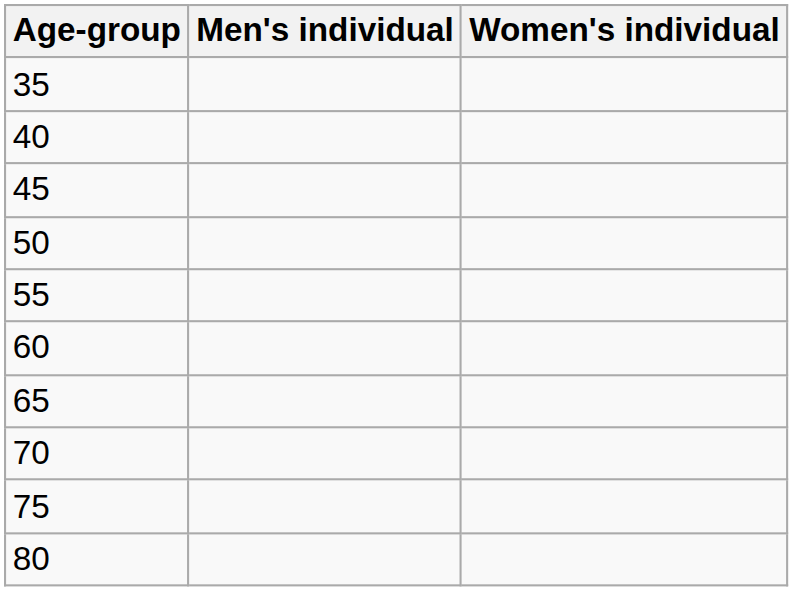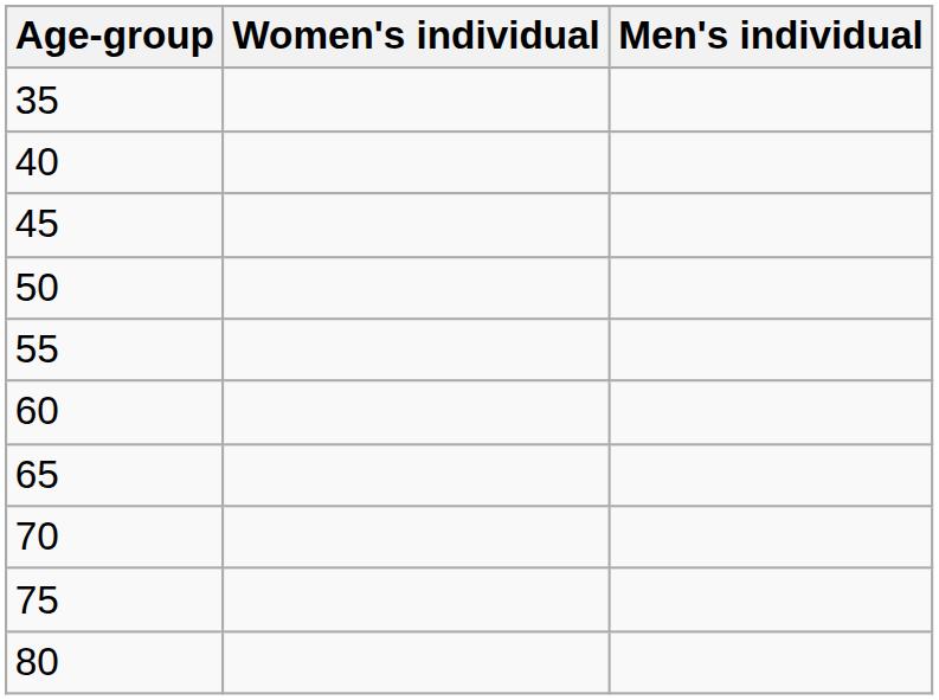columns swapped: Men's individual <-> Women's individual
